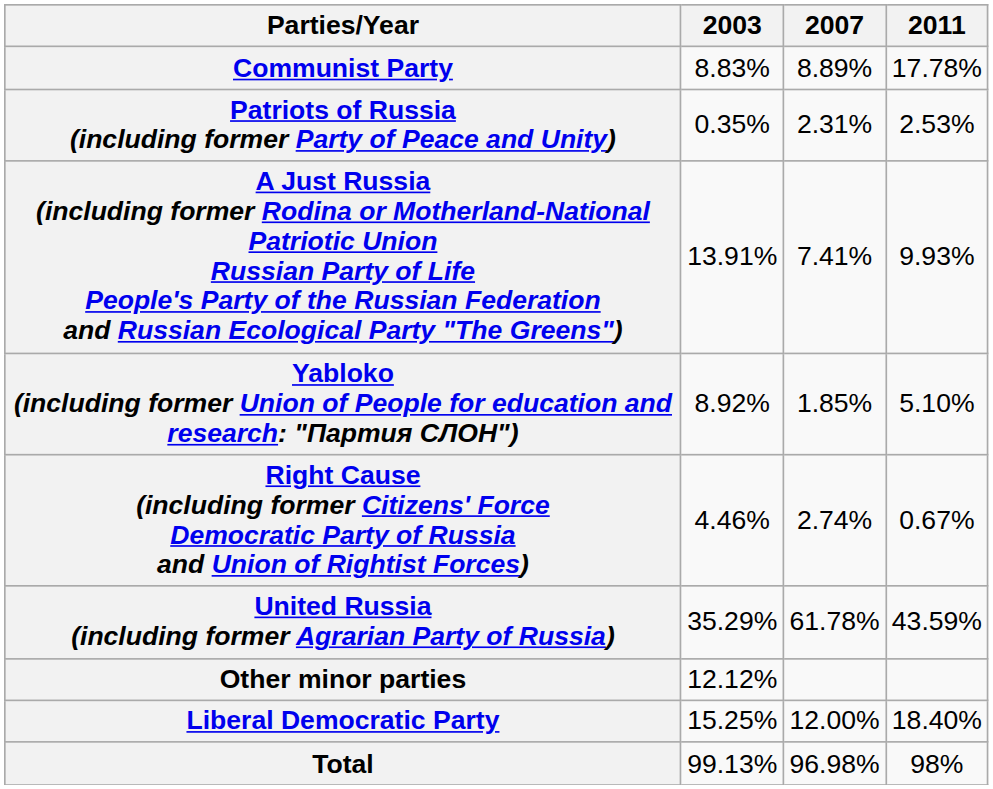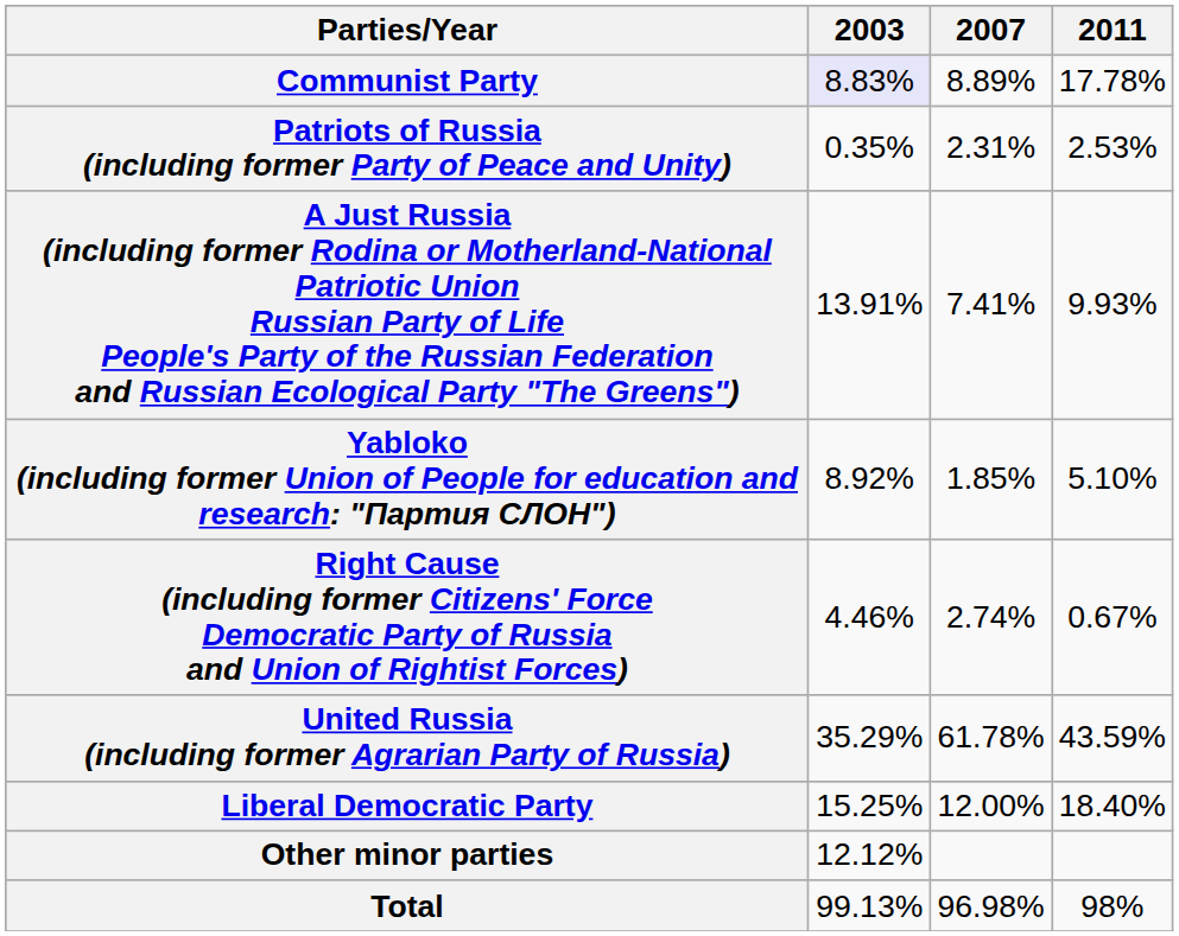Communist Party | 2003: no background -> lavender background
rows swapped: Liberal Democratic Party <-> Other minor parties
